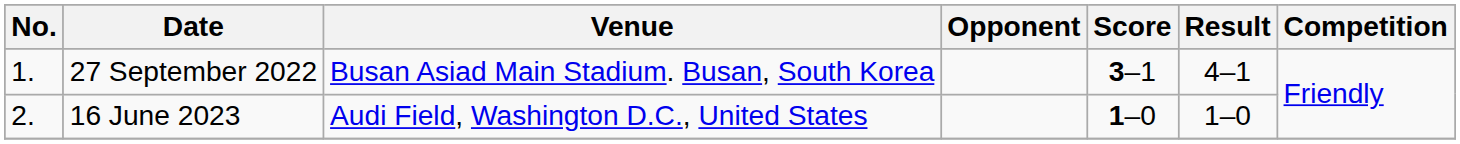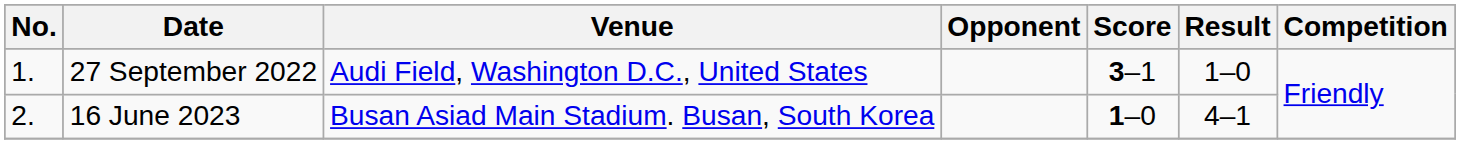27 September 2022 | Venue: Busan Asiad Main Stadium. Busan, South Korea -> Audi Field, Washington D.C., United States
27 September 2022 | Result: 4–1 -> 1–0
16 June 2023 | Venue: Audi Field, Washington D.C., United States -> Busan Asiad Main Stadium. Busan, South Korea
16 June 2023 | Result: 1–0 -> 4–1
